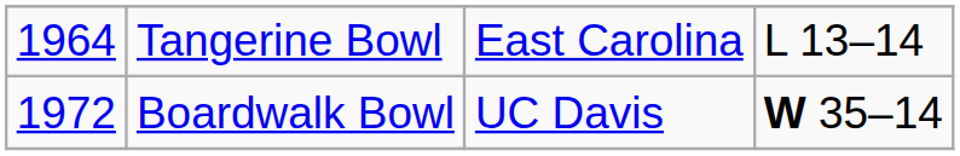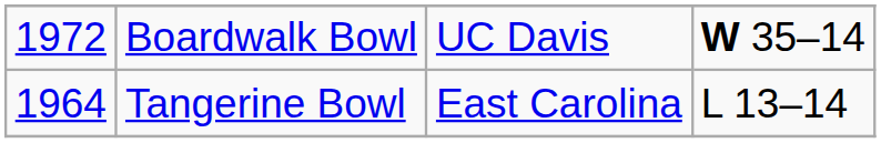rows swapped: Tangerine Bowl <-> Boardwalk Bowl
